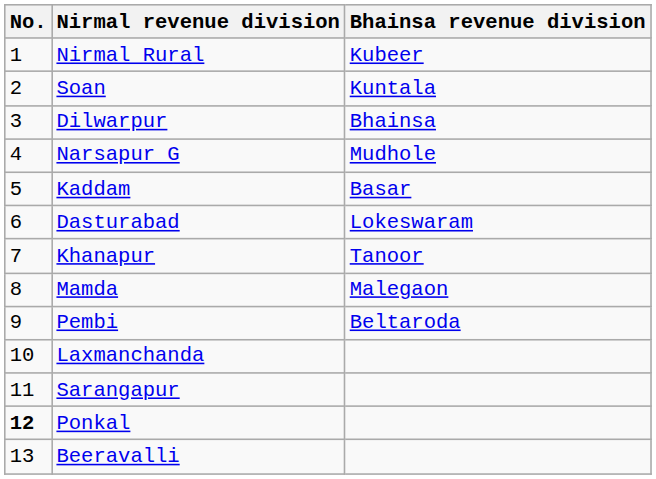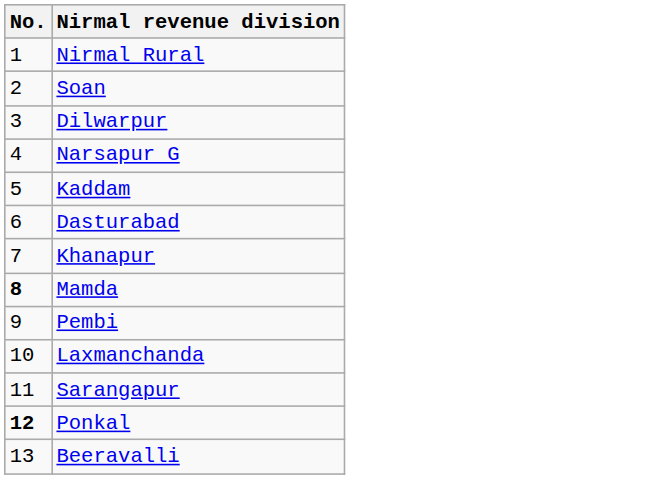- column: Bhainsa revenue division | Kubeer | Kuntala | Bhainsa | Mudhole | Basar | Lokeswaram | Tanoor | Malegaon | Beltaroda
Mamda | No.: normal -> bold
